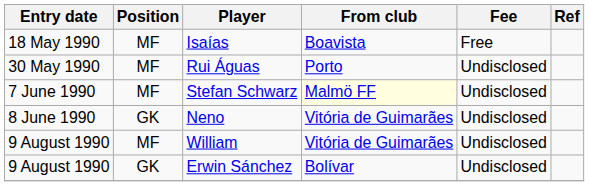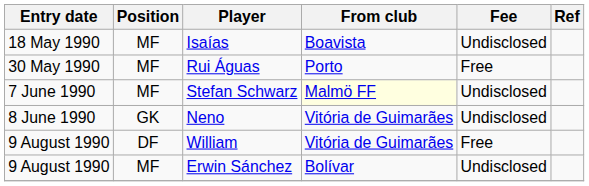Isaías | Fee: Free -> Undisclosed
Rui Águas | Fee: Undisclosed -> Free
William | Position: MF -> DF
William | Fee: Undisclosed -> Free
Erwin Sánchez | Position: GK -> MF
